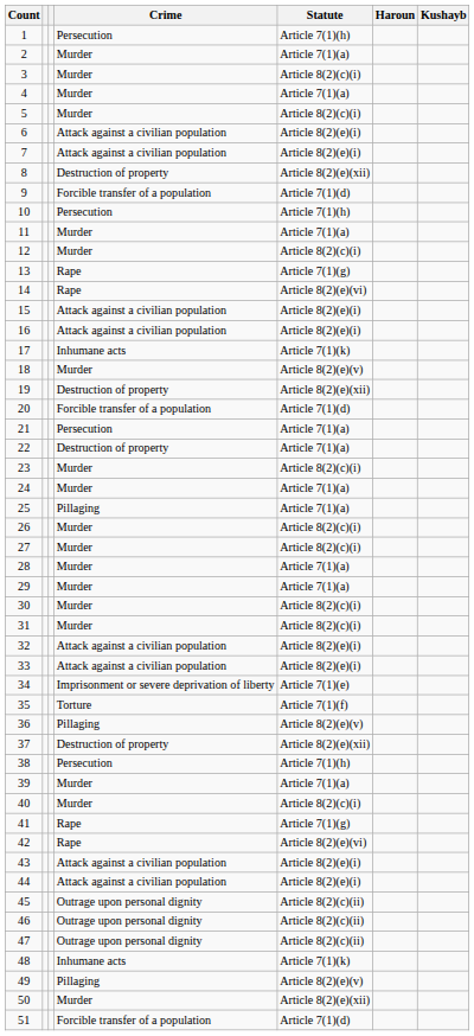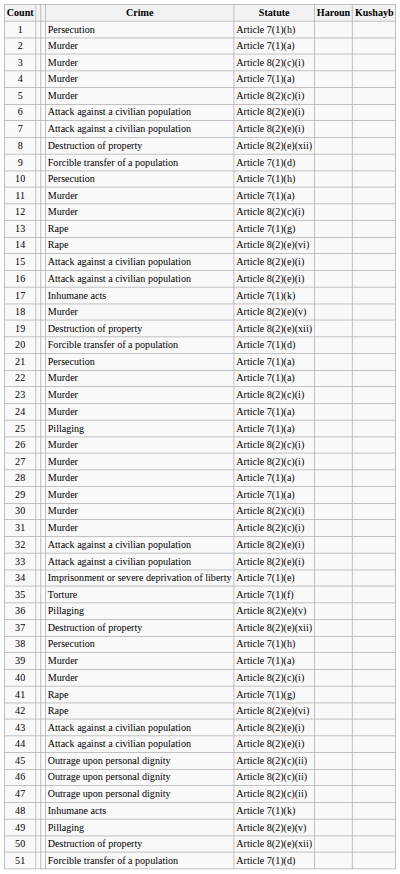22 | Crime: Destruction of property -> Murder
50 | Crime: Murder -> Destruction of property
